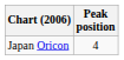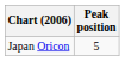Japan Oricon | Peak position: 4 -> 5
